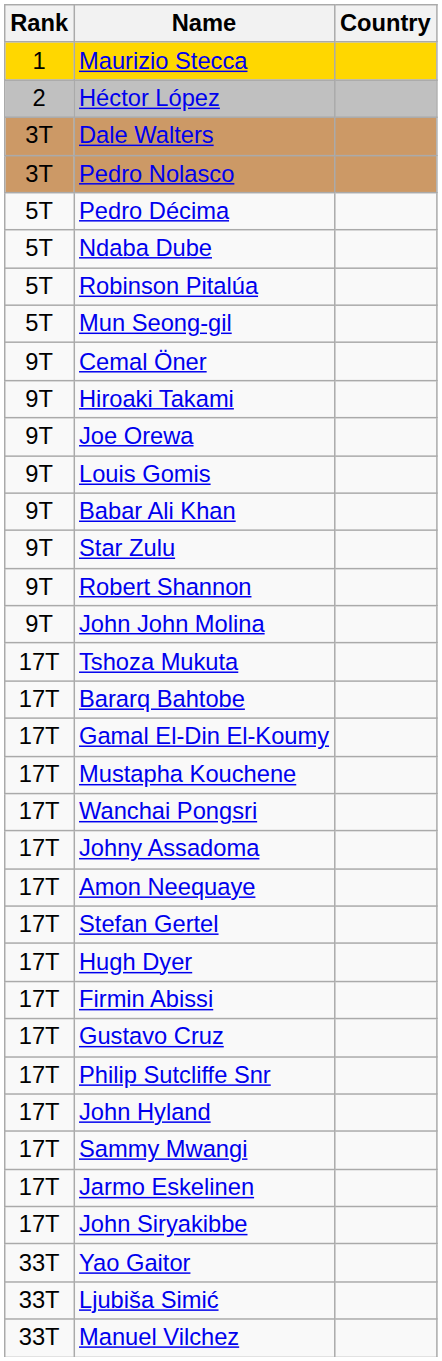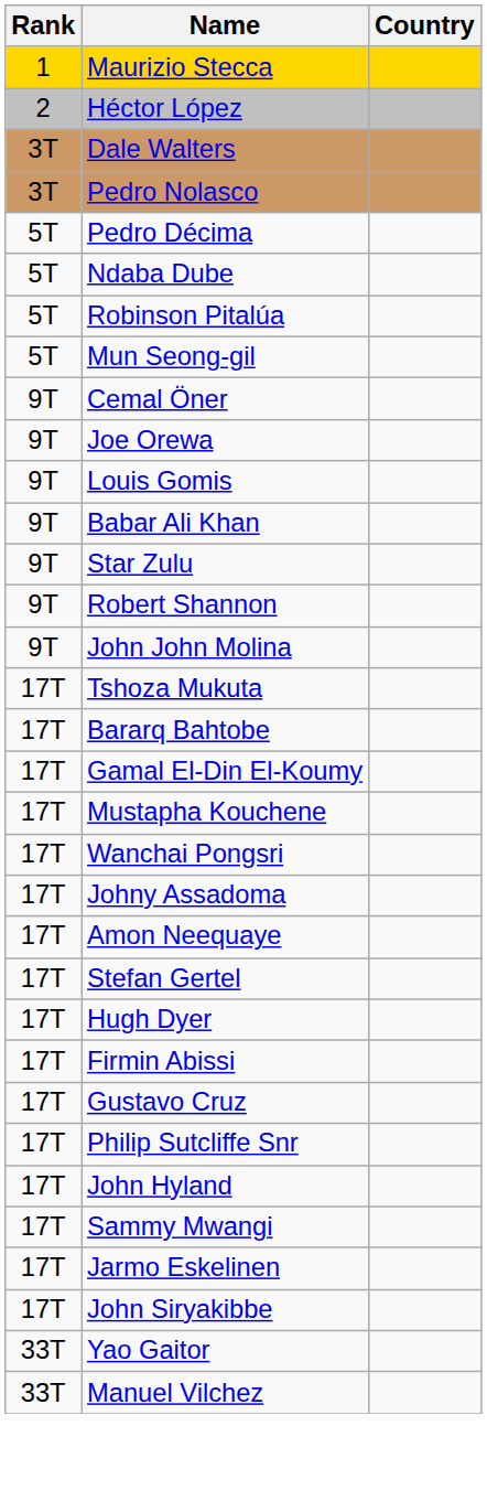- row: 9T | Hiroaki Takami
- row: 33T | Ljubiša Simić
